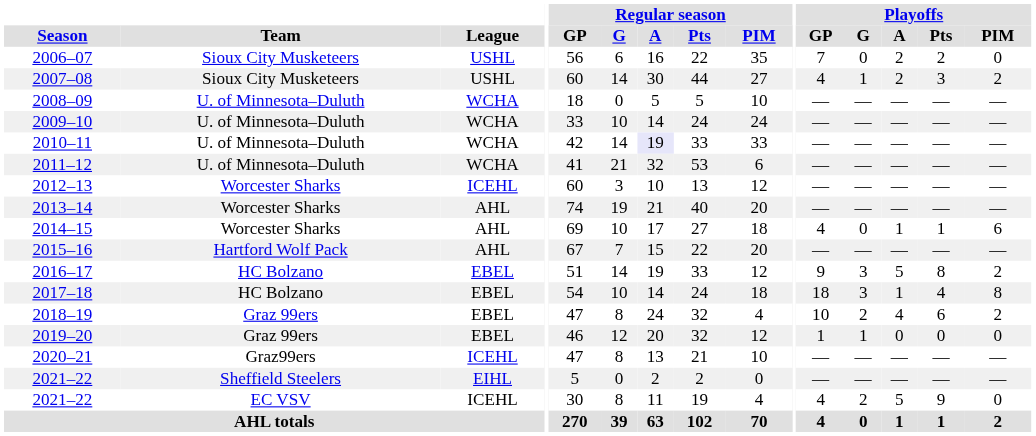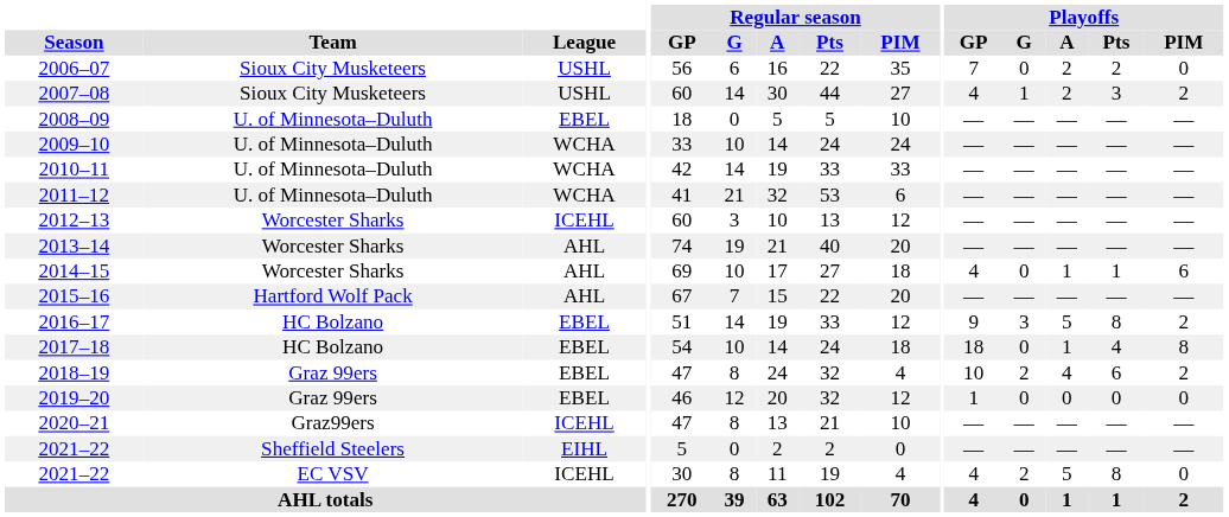2008–09 | League: WCHA -> EBEL
2010–11 | Regular season / A: lavender background -> no background
2017–18 | Playoffs / G: 3 -> 0
2019–20 | Playoffs / G: 1 -> 0
2021–22 / EC VSV | Playoffs / Pts: 9 -> 8
